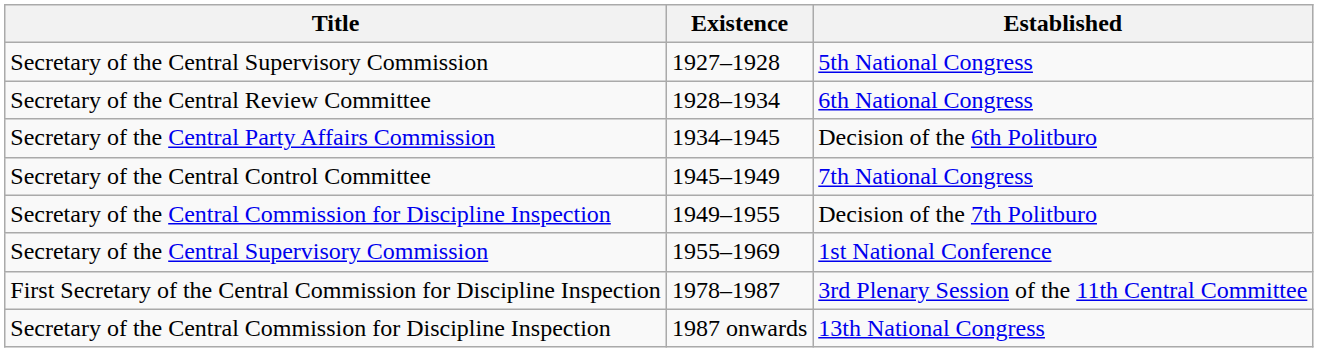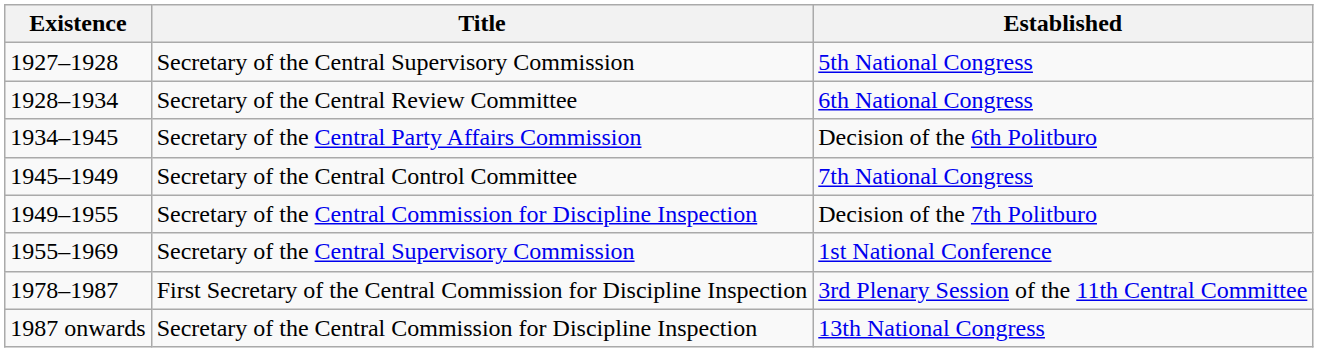columns swapped: Title <-> Existence
